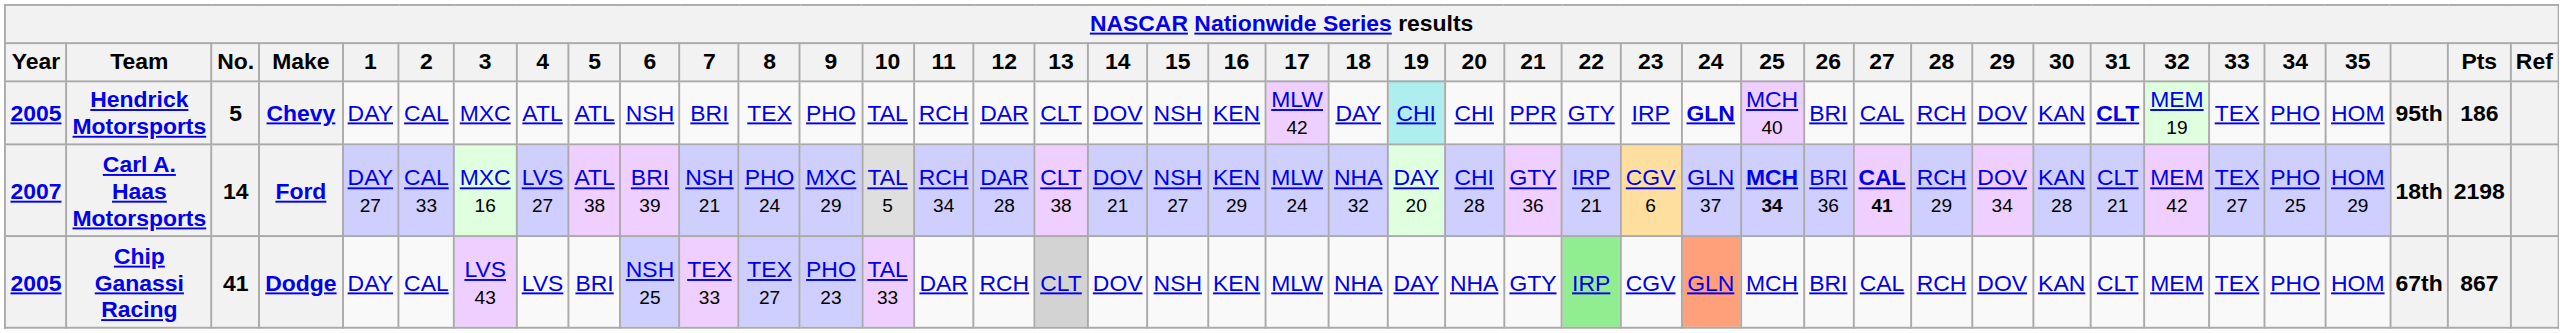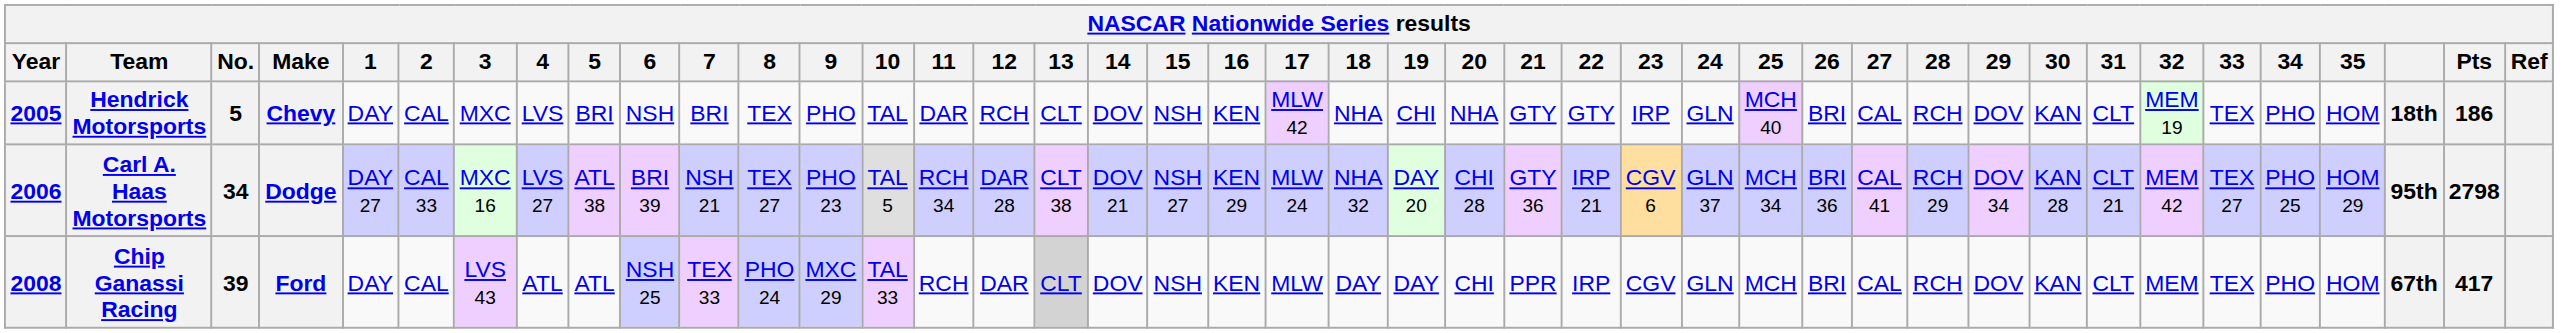Hendrick Motorsports | 4: ATL -> LVS
Hendrick Motorsports | 5: ATL -> BRI
Hendrick Motorsports | 11: RCH -> DAR
Hendrick Motorsports | 12: DAR -> RCH
Hendrick Motorsports | 18: DAY -> NHA
Hendrick Motorsports | 19: paleturquoise background -> no background
Hendrick Motorsports | 20: CHI -> NHA
Hendrick Motorsports | 21: PPR -> GTY
Hendrick Motorsports | 24: bold -> normal
Hendrick Motorsports | 31: bold -> normal
Hendrick Motorsports | column 40: 95th -> 18th
Carl A. Haas Motorsports | Year: 2007 -> 2006
Carl A. Haas Motorsports | No.: 14 -> 34
Carl A. Haas Motorsports | Make: Ford -> Dodge
Carl A. Haas Motorsports | 8: PHO 24 -> TEX 27
Carl A. Haas Motorsports | 9: MXC 29 -> PHO 23
Carl A. Haas Motorsports | 25: bold -> normal
Carl A. Haas Motorsports | 27: bold -> normal
Carl A. Haas Motorsports | column 40: 18th -> 95th
Carl A. Haas Motorsports | Pts: 2198 -> 2798
Chip Ganassi Racing | Year: 2005 -> 2008
Chip Ganassi Racing | No.: 41 -> 39
Chip Ganassi Racing | Make: Dodge -> Ford
Chip Ganassi Racing | 4: LVS -> ATL
Chip Ganassi Racing | 5: BRI -> ATL
Chip Ganassi Racing | 8: TEX 27 -> PHO 24
Chip Ganassi Racing | 9: PHO 23 -> MXC 29
Chip Ganassi Racing | 11: DAR -> RCH
Chip Ganassi Racing | 12: RCH -> DAR
Chip Ganassi Racing | 18: NHA -> DAY
Chip Ganassi Racing | 20: NHA -> CHI
Chip Ganassi Racing | 21: GTY -> PPR
Chip Ganassi Racing | 22: lightgreen background -> no background
Chip Ganassi Racing | 24: lightsalmon background -> no background
Chip Ganassi Racing | Pts: 867 -> 417
